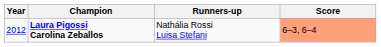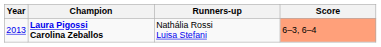Laura Pigossi Carolina Zeballos | Year: 2012 -> 2013
